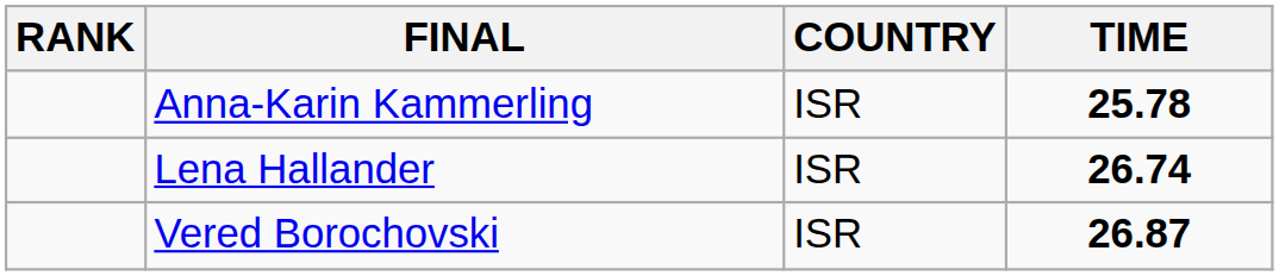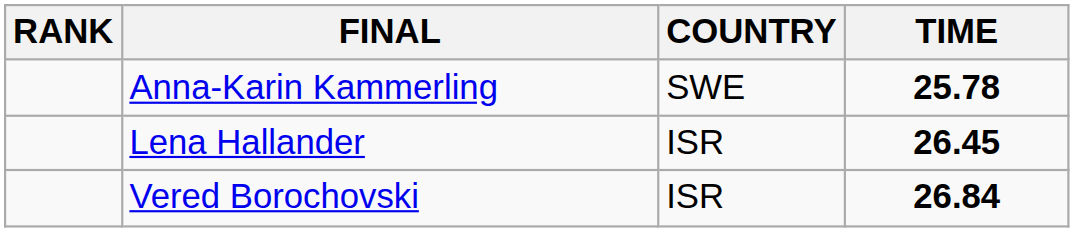Anna-Karin Kammerling | COUNTRY: ISR -> SWE
Lena Hallander | TIME: 26.74 -> 26.45
Vered Borochovski | TIME: 26.87 -> 26.84
